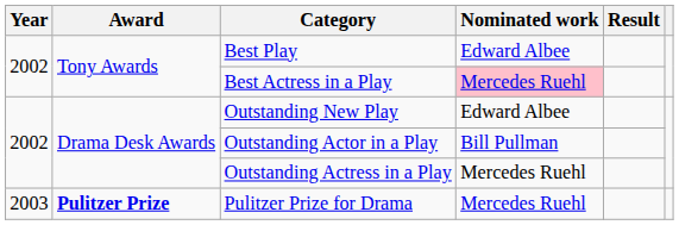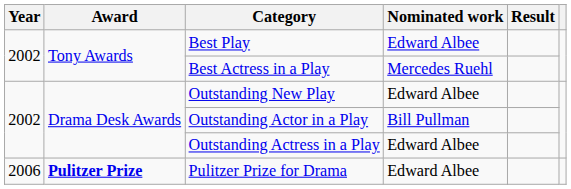Best Actress in a Play | Nominated work: pink background -> no background
Outstanding Actress in a Play | Nominated work: Mercedes Ruehl -> Edward Albee
Pulitzer Prize for Drama | Year: 2003 -> 2006
Pulitzer Prize for Drama | Nominated work: Mercedes Ruehl -> Edward Albee
